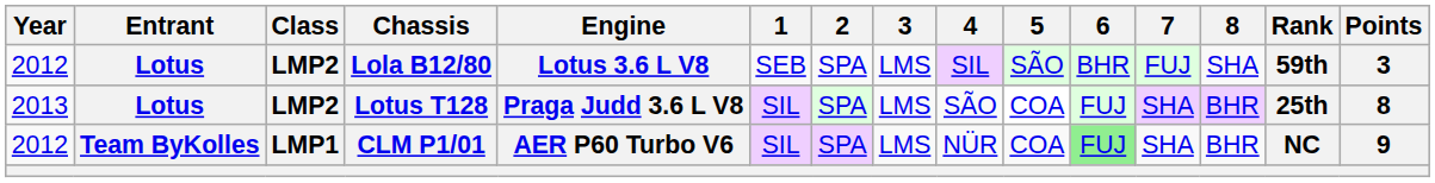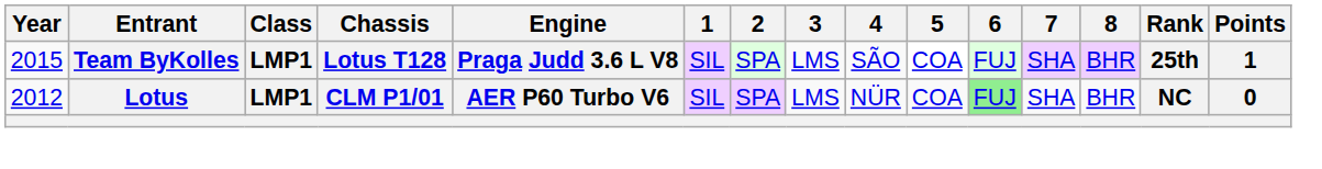- row: 2012 | Lotus | LMP2 | Lola B12/80 | Lotus 3.6 L V8 | SEB | SPA | LMS | SIL | SÃO | BHR | FUJ | SHA | 59th | 3
Lotus T128 | Year: 2013 -> 2015
Lotus T128 | Entrant: Lotus -> Team ByKolles
Lotus T128 | Class: LMP2 -> LMP1
Lotus T128 | Points: 8 -> 1
CLM P1/01 | Entrant: Team ByKolles -> Lotus
CLM P1/01 | Points: 9 -> 0
